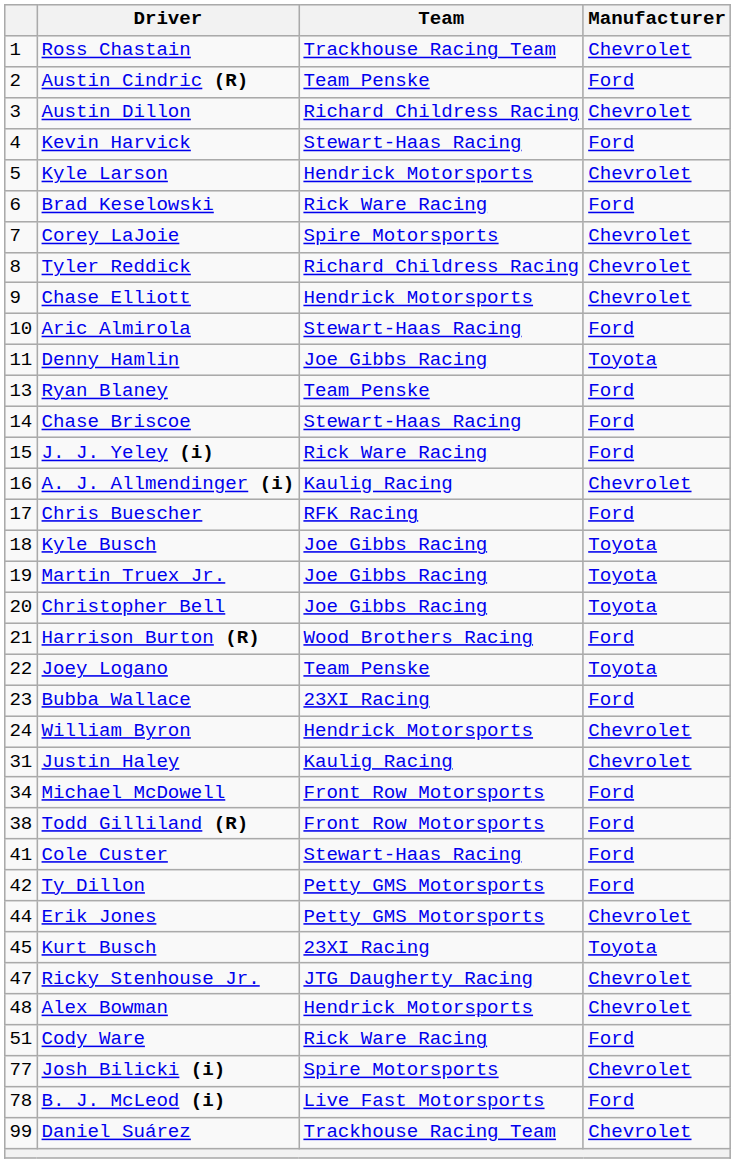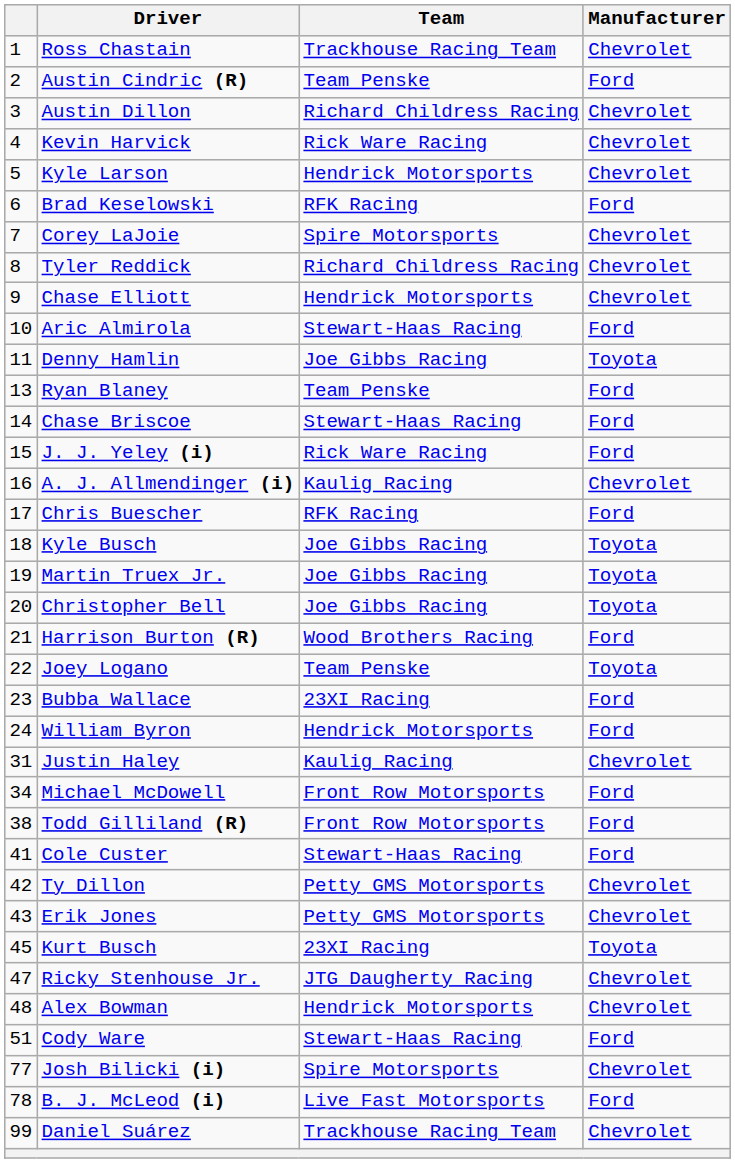Kevin Harvick | Team: Stewart-Haas Racing -> Rick Ware Racing
Kevin Harvick | Manufacturer: Ford -> Chevrolet
Brad Keselowski | Team: Rick Ware Racing -> RFK Racing
William Byron | Manufacturer: Chevrolet -> Ford
Ty Dillon | Manufacturer: Ford -> Chevrolet
Erik Jones | column 1: 44 -> 43
Cody Ware | Team: Rick Ware Racing -> Stewart-Haas Racing
